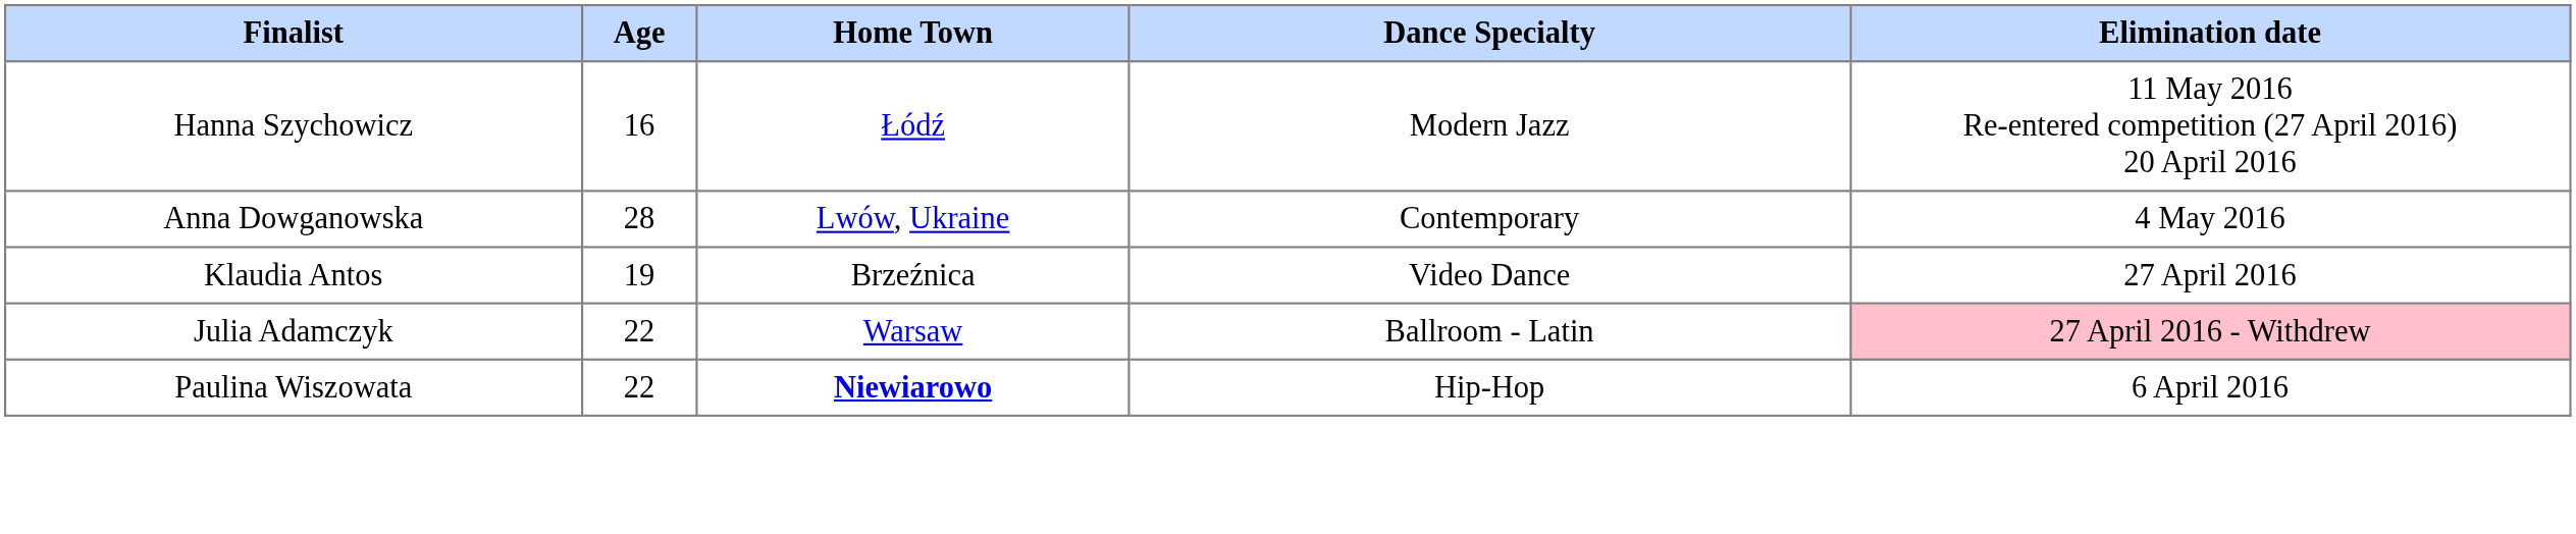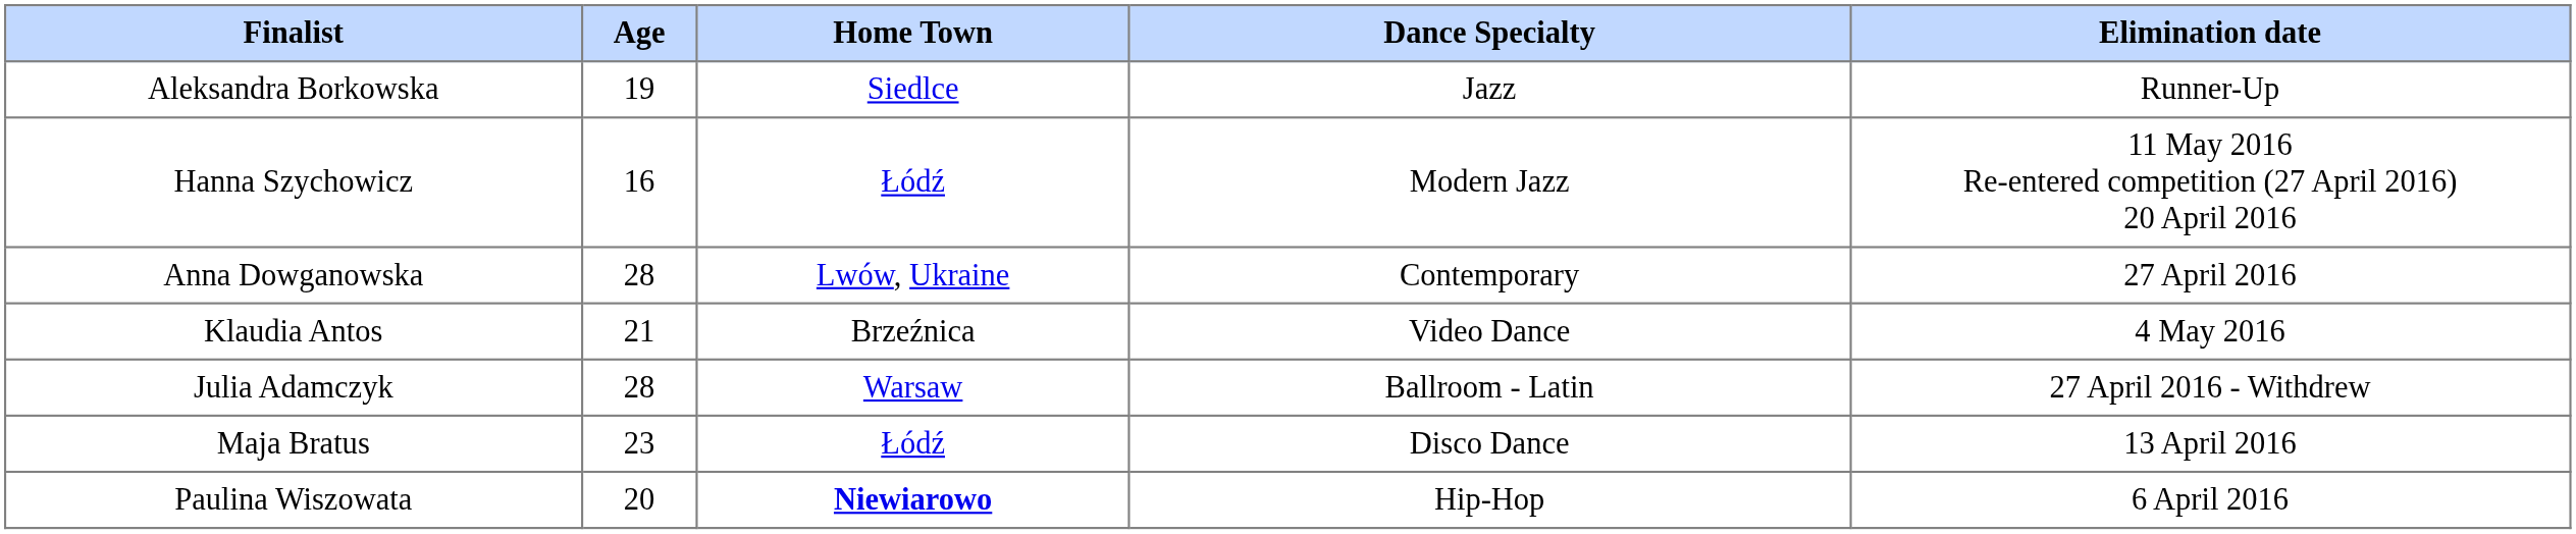+ row: Aleksandra Borkowska | 19 | Siedlce | Jazz | Runner-Up
Anna Dowganowska | Elimination date: 4 May 2016 -> 27 April 2016
Klaudia Antos | Age: 19 -> 21
Klaudia Antos | Elimination date: 27 April 2016 -> 4 May 2016
Julia Adamczyk | Age: 22 -> 28
Julia Adamczyk | Elimination date: pink background -> no background
+ row: Maja Bratus | 23 | Łódź | Disco Dance | 13 April 2016
Paulina Wiszowata | Age: 22 -> 20
